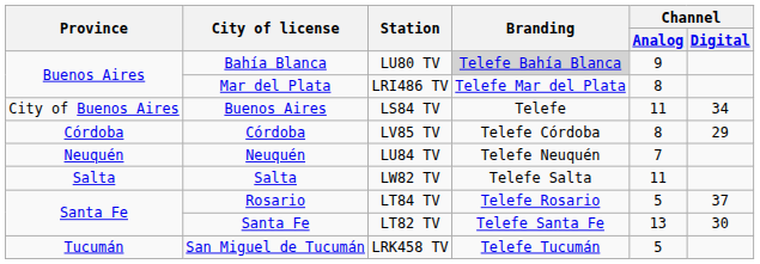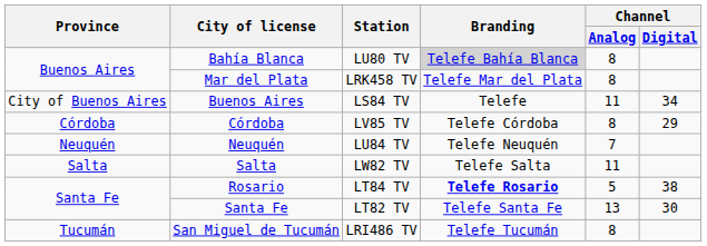Bahía Blanca | Channel / Analog: 9 -> 8
Mar del Plata | Station: LRI486 TV -> LRK458 TV
Rosario | Branding: normal -> bold
Rosario | Channel / Digital: 37 -> 38
San Miguel de Tucumán | Station: LRK458 TV -> LRI486 TV
San Miguel de Tucumán | Channel / Analog: 5 -> 8
